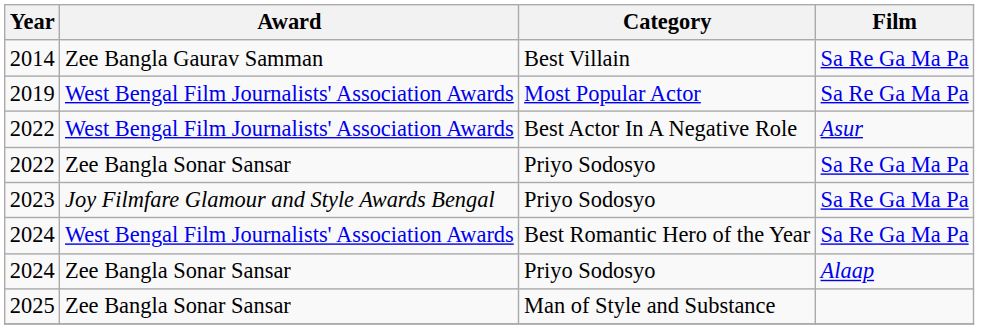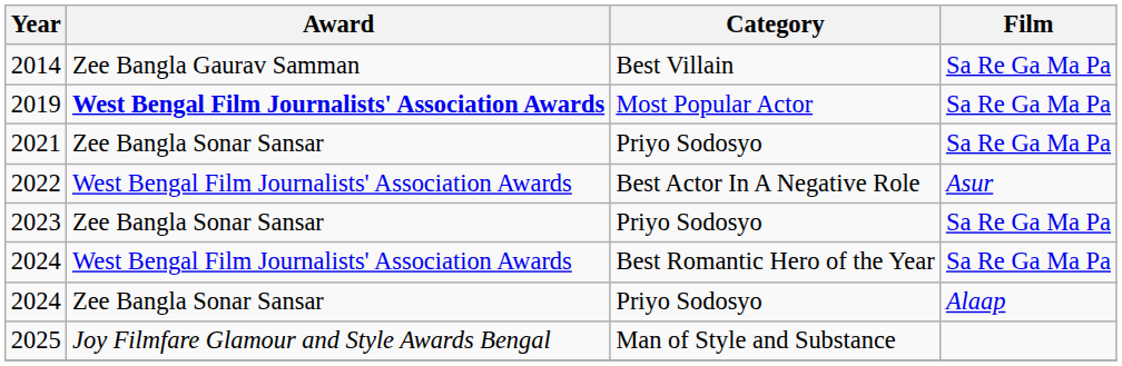2019 | Award: normal -> bold
+ row: 2021 | Zee Bangla Sonar Sansar | Priyo Sodosyo | Sa Re Ga Ma Pa
- row: 2022 | Zee Bangla Sonar Sansar | Priyo Sodosyo | Sa Re Ga Ma Pa
2023 | Award: Joy Filmfare Glamour and Style Awards Bengal -> Zee Bangla Sonar Sansar
2025 | Award: Zee Bangla Sonar Sansar -> Joy Filmfare Glamour and Style Awards Bengal
